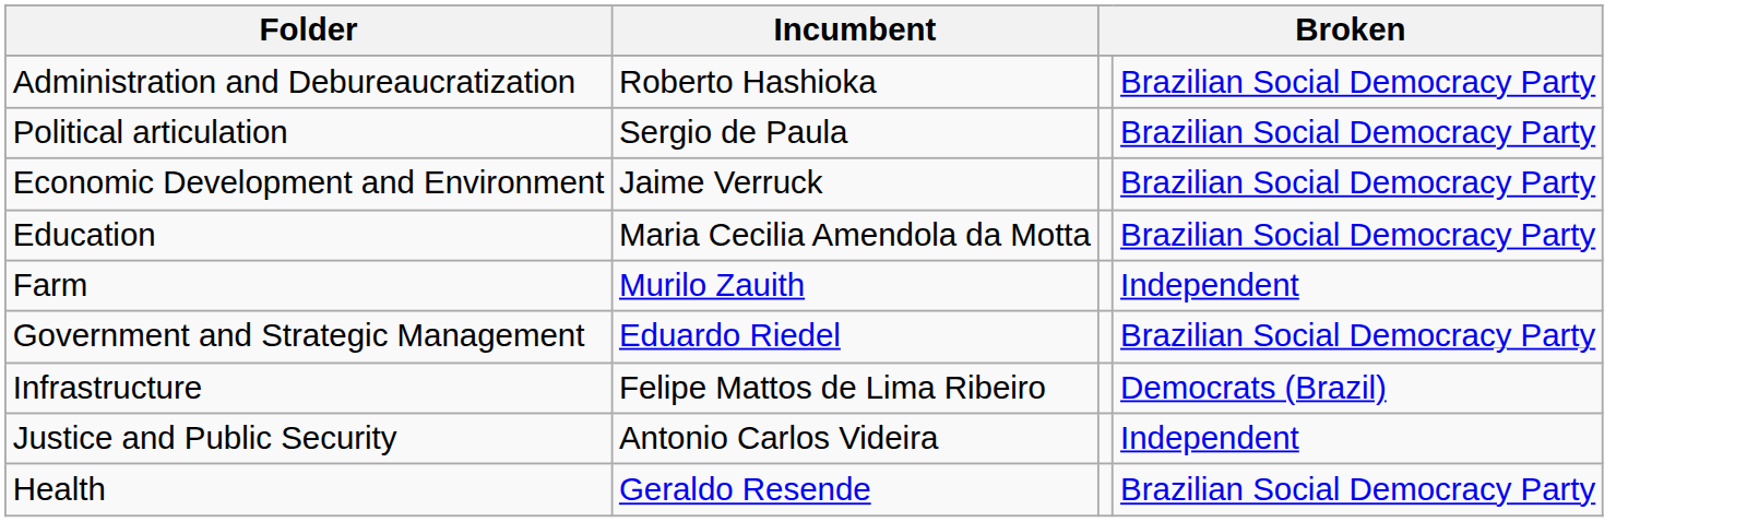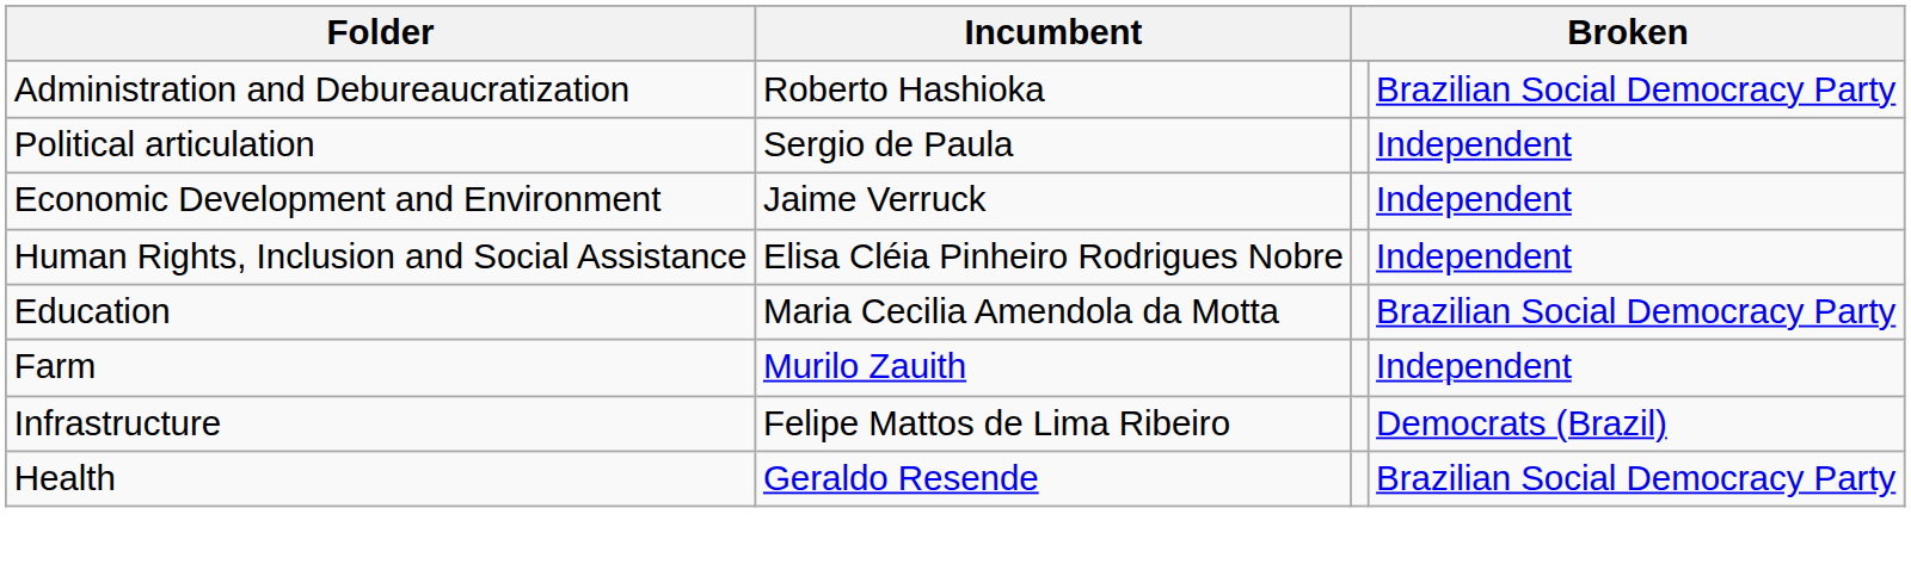Political articulation | column 4: Brazilian Social Democracy Party -> Independent
Economic Development and Environment | column 4: Brazilian Social Democracy Party -> Independent
+ row: Human Rights, Inclusion and Social Assistance | Elisa Cléia Pinheiro Rodrigues Nobre | Independent
- row: Government and Strategic Management | Eduardo Riedel | Brazilian Social Democracy Party
- row: Justice and Public Security | Antonio Carlos Videira | Independent
